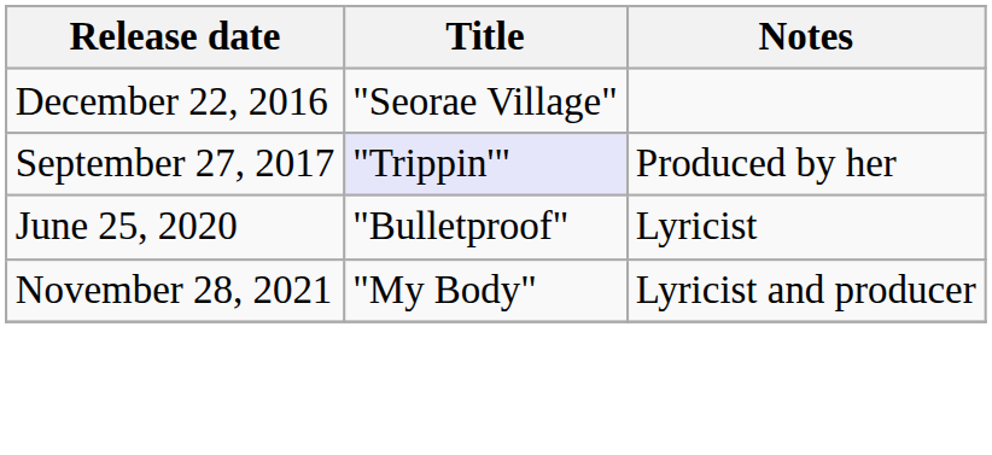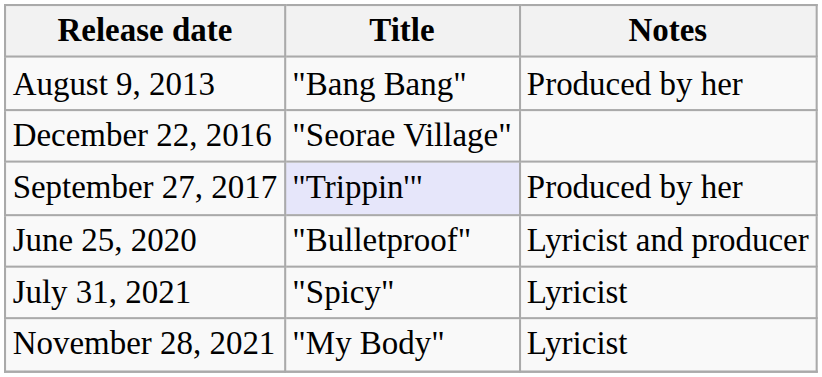+ row: August 9, 2013 | "Bang Bang" | Produced by her
June 25, 2020 | Notes: Lyricist -> Lyricist and producer
+ row: July 31, 2021 | "Spicy" | Lyricist
November 28, 2021 | Notes: Lyricist and producer -> Lyricist
